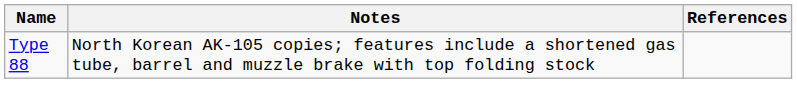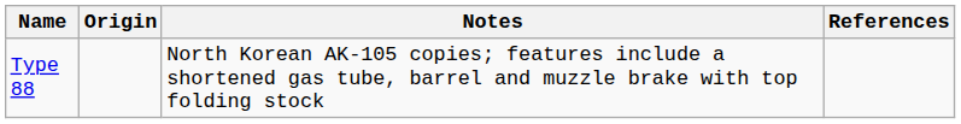+ column: Origin
